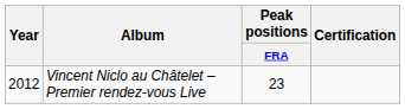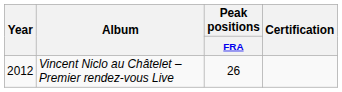Vincent Niclo au Châtelet – Premier rendez-vous Live | Peak positions / FRA: 23 -> 26
